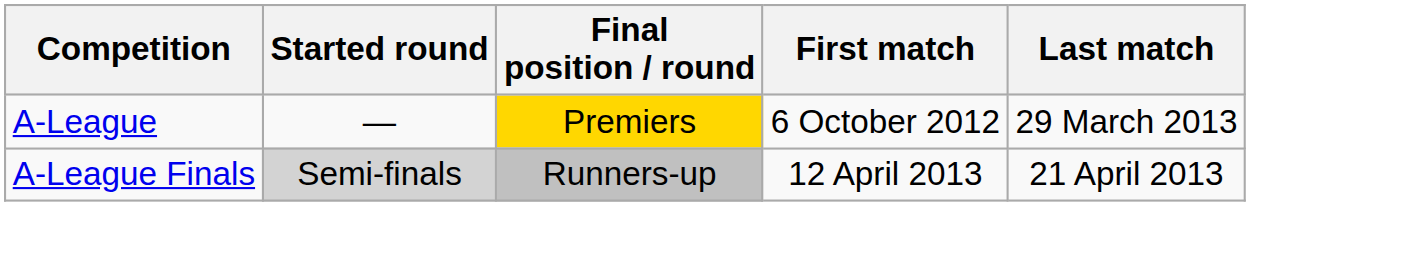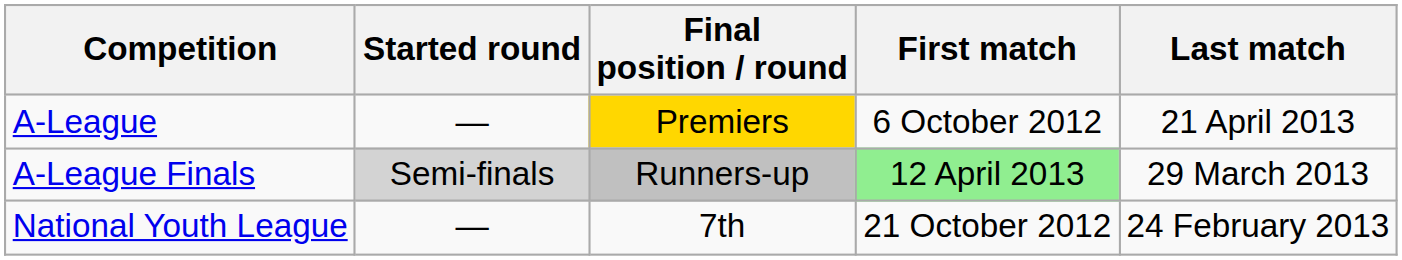A-League | Last match: 29 March 2013 -> 21 April 2013
A-League Finals | First match: no background -> lightgreen background
A-League Finals | Last match: 21 April 2013 -> 29 March 2013
+ row: National Youth League | — | 7th | 21 October 2012 | 24 February 2013
